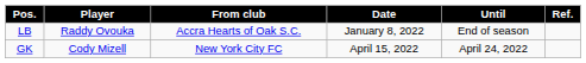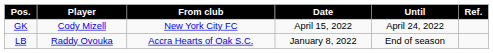rows swapped: LB <-> GK
